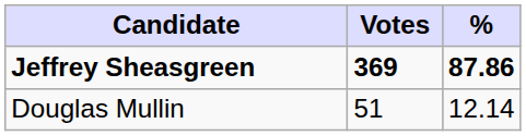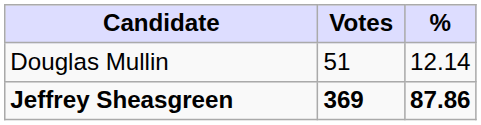rows swapped: Jeffrey Sheasgreen <-> Douglas Mullin
